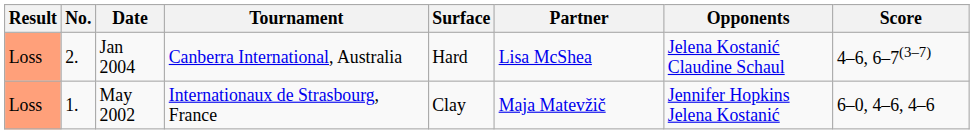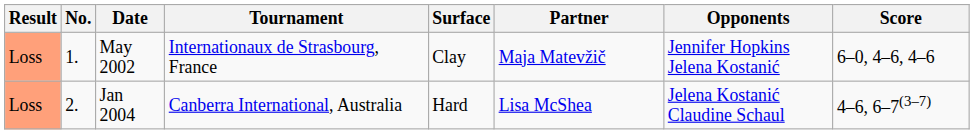rows swapped: May 2002 <-> Jan 2004
